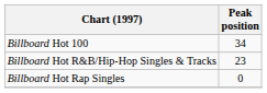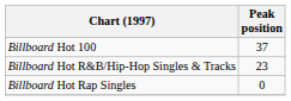Billboard Hot 100 | Peak position: 34 -> 37
